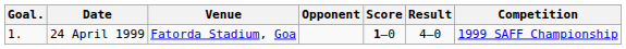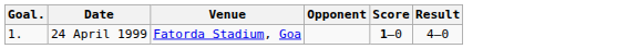- column: Competition | 1999 SAFF Championship
